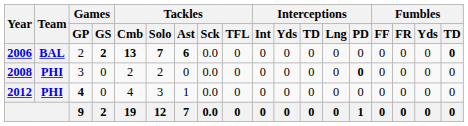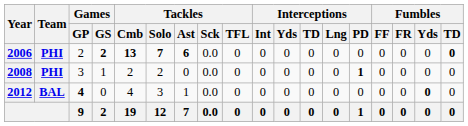2006 | Team: BAL -> PHI
2008 | Games / GS: 0 -> 1
2008 | Interceptions / PD: 0 -> 1
2012 | Team: PHI -> BAL
2012 | Fumbles / Yds: normal -> bold
